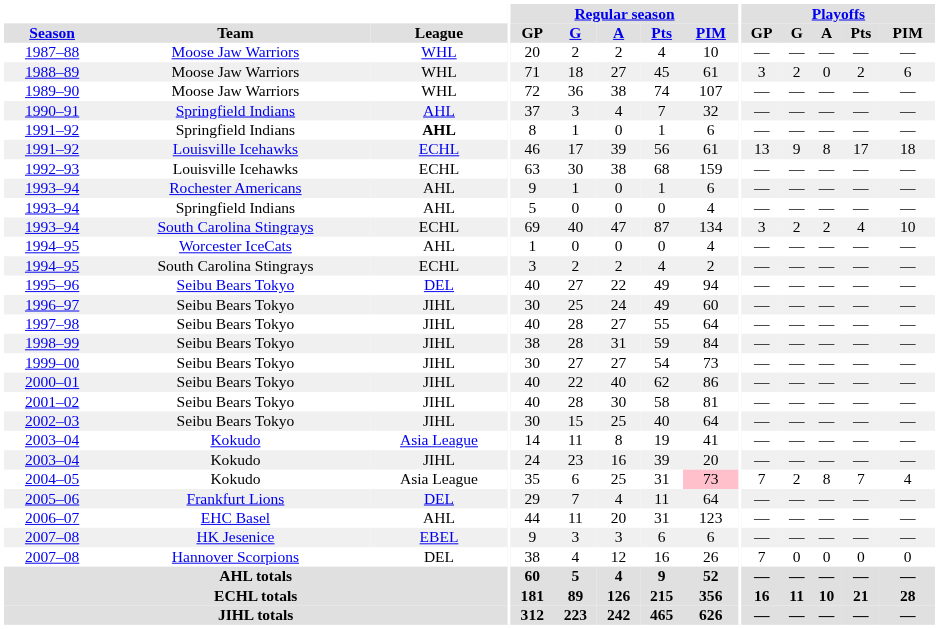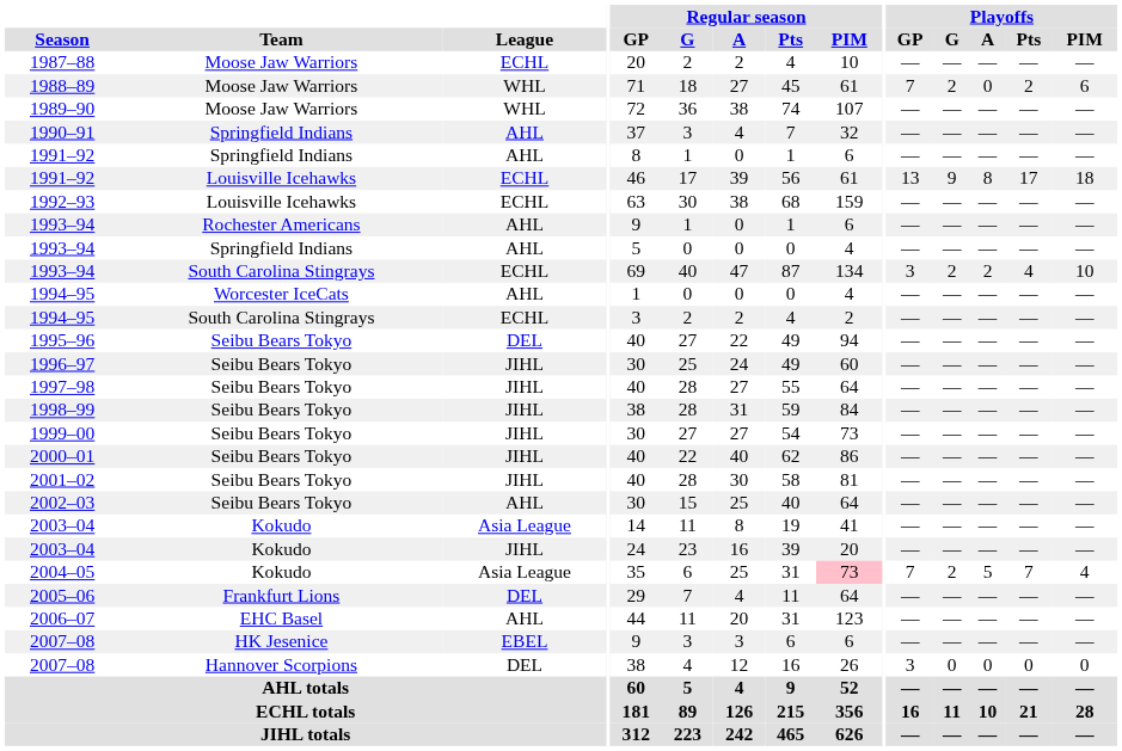1987–88 | League: WHL -> ECHL
1988–89 | Playoffs / GP: 3 -> 7
1991–92 / Springfield Indians | League: bold -> normal
2002–03 | League: JIHL -> AHL
2004–05 | Playoffs / A: 8 -> 5
2007–08 / Hannover Scorpions | Playoffs / GP: 7 -> 3
